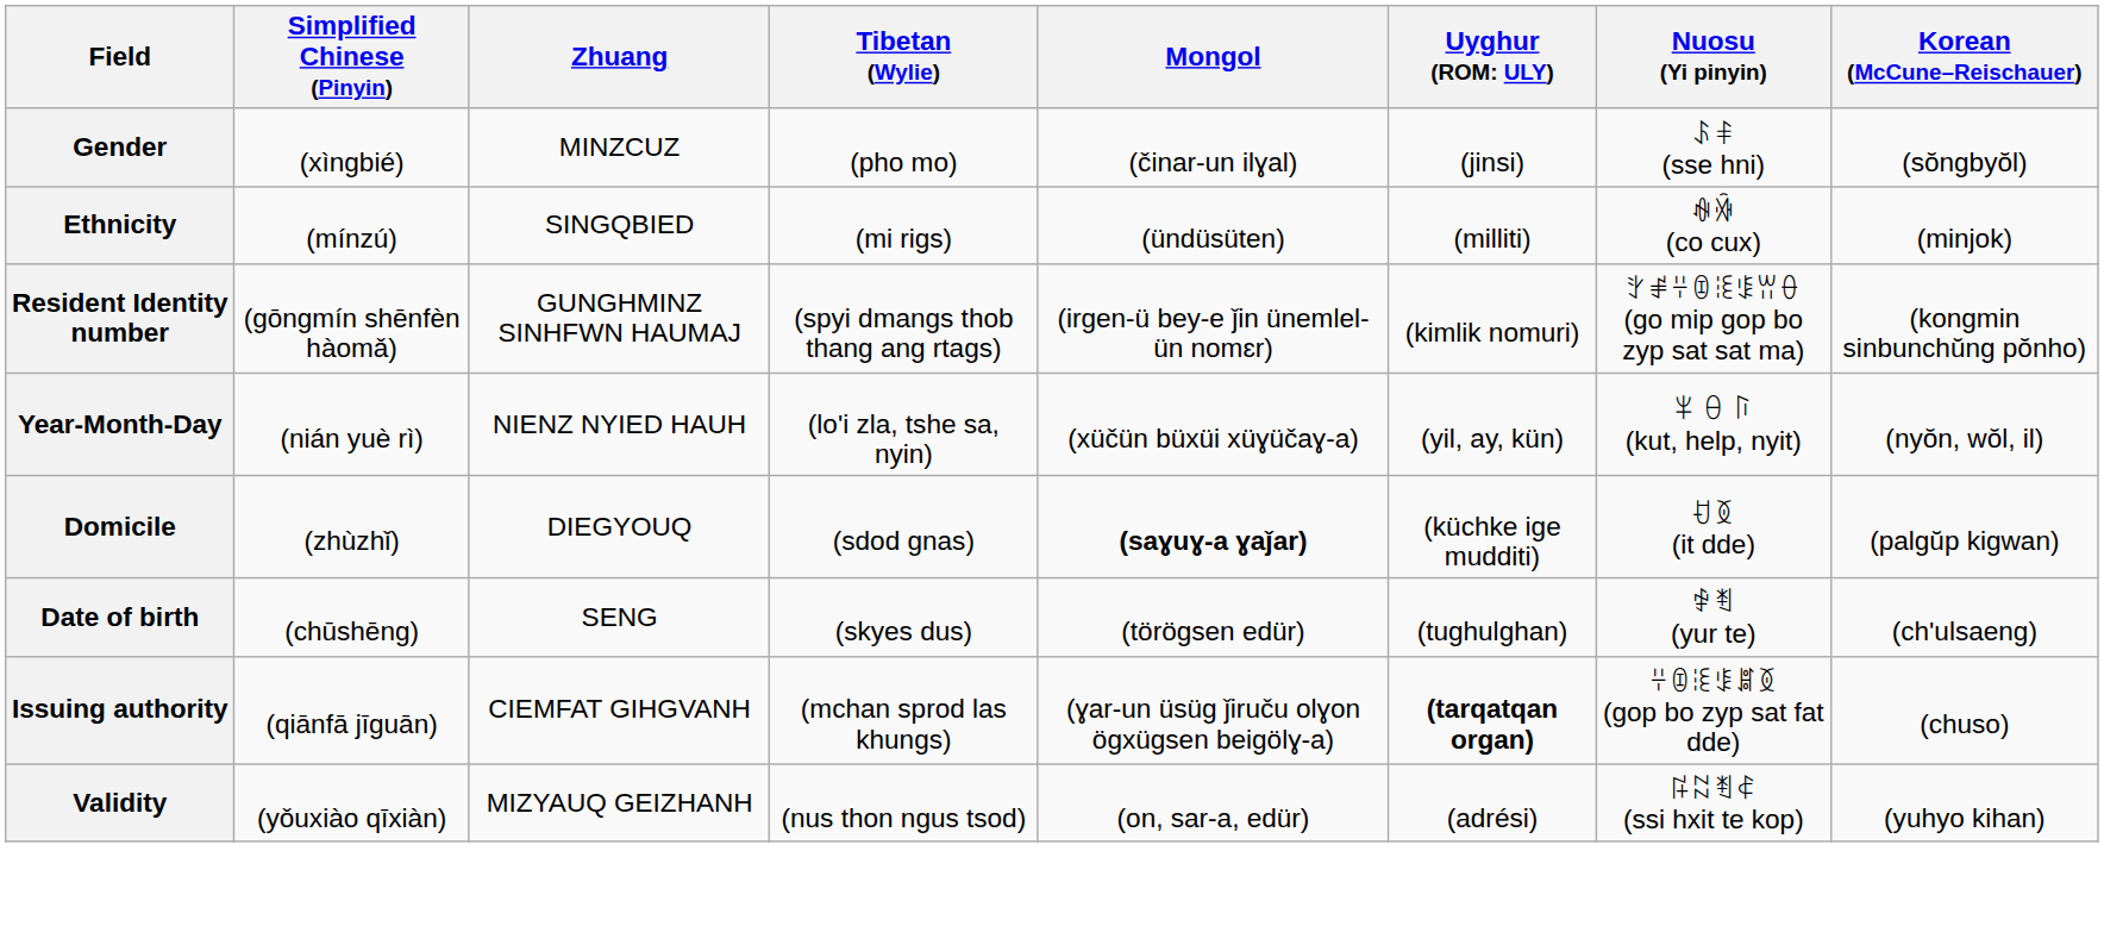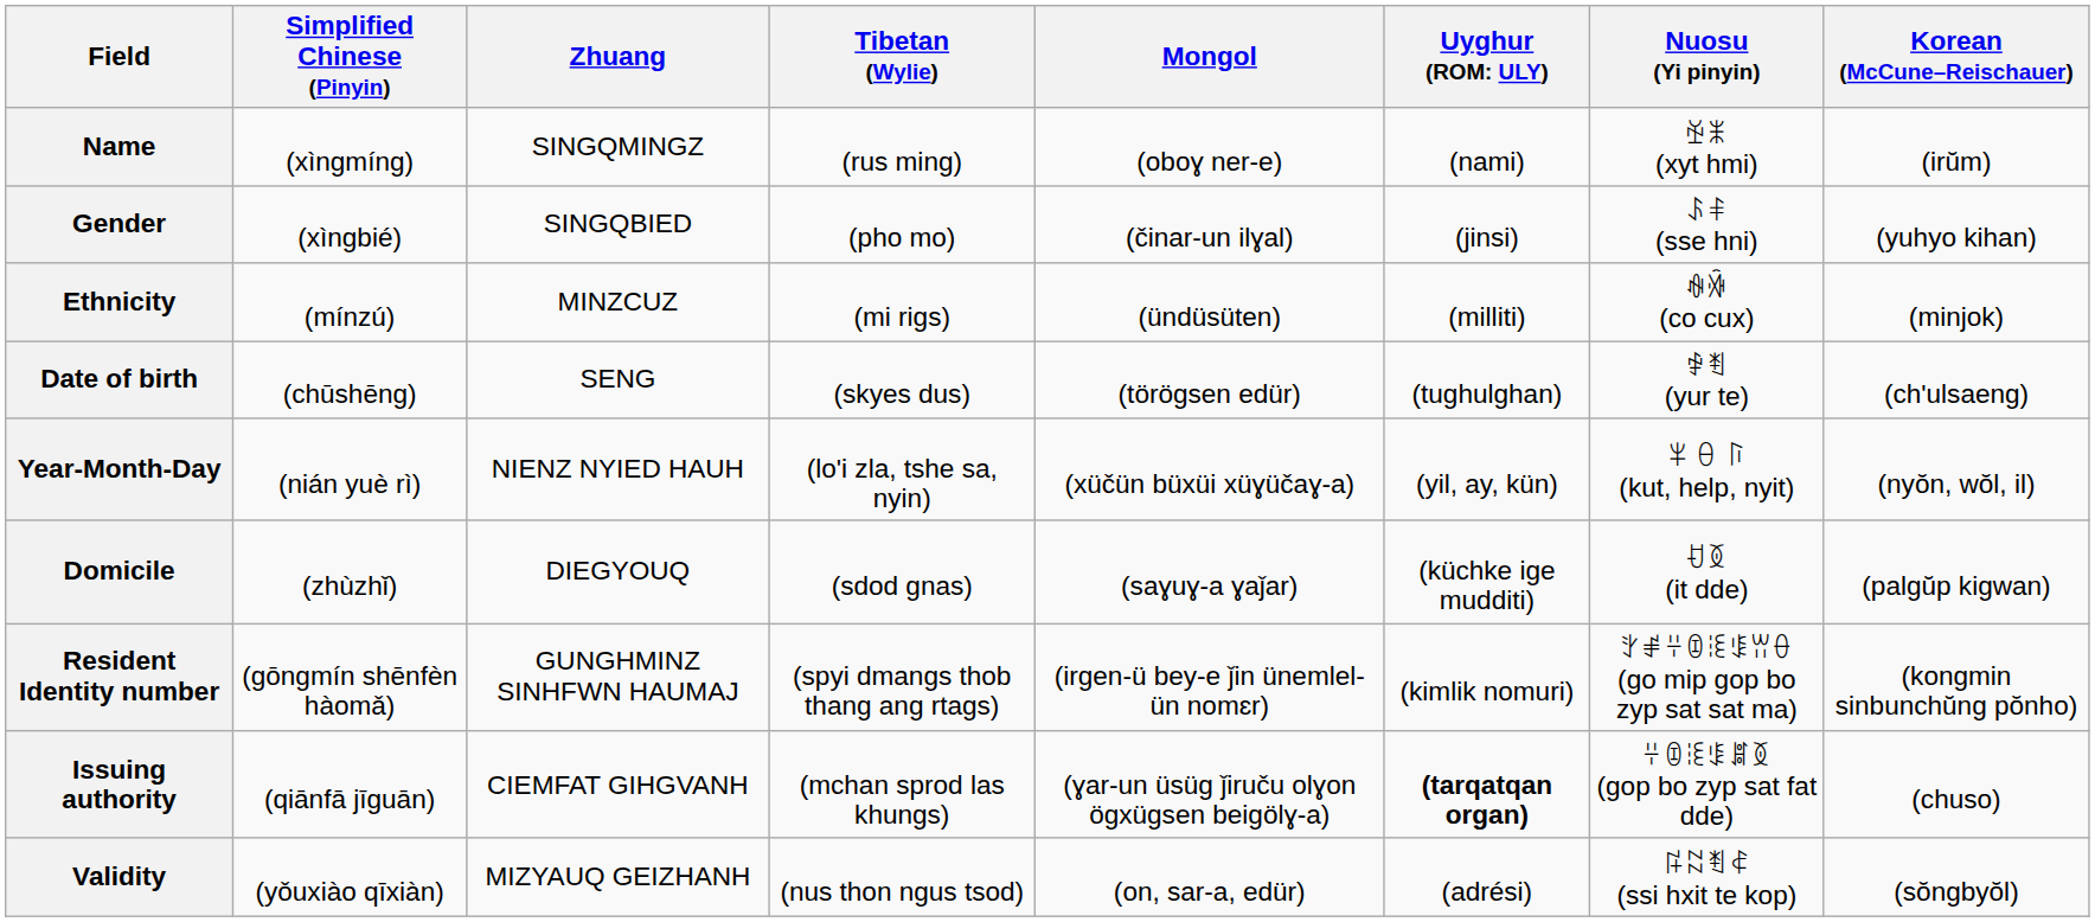+ row: Name | (xìngmíng) | SINGQMINGZ | (rus ming) | (oboɣ ner-e) | (nami) | ꑫꂓ (xyt hmi) | (irŭm)
Gender | Zhuang: MINZCUZ -> SINGQBIED
Gender | Korean (McCune–Reischauer): (sŏngbyŏl) -> (yuhyo kihan)
Ethnicity | Zhuang: SINGQBIED -> MINZCUZ
rows swapped: Date of birth <-> Resident Identity number
Domicile | Mongol: bold -> normal
Validity | Korean (McCune–Reischauer): (yuhyo kihan) -> (sŏngbyŏl)
